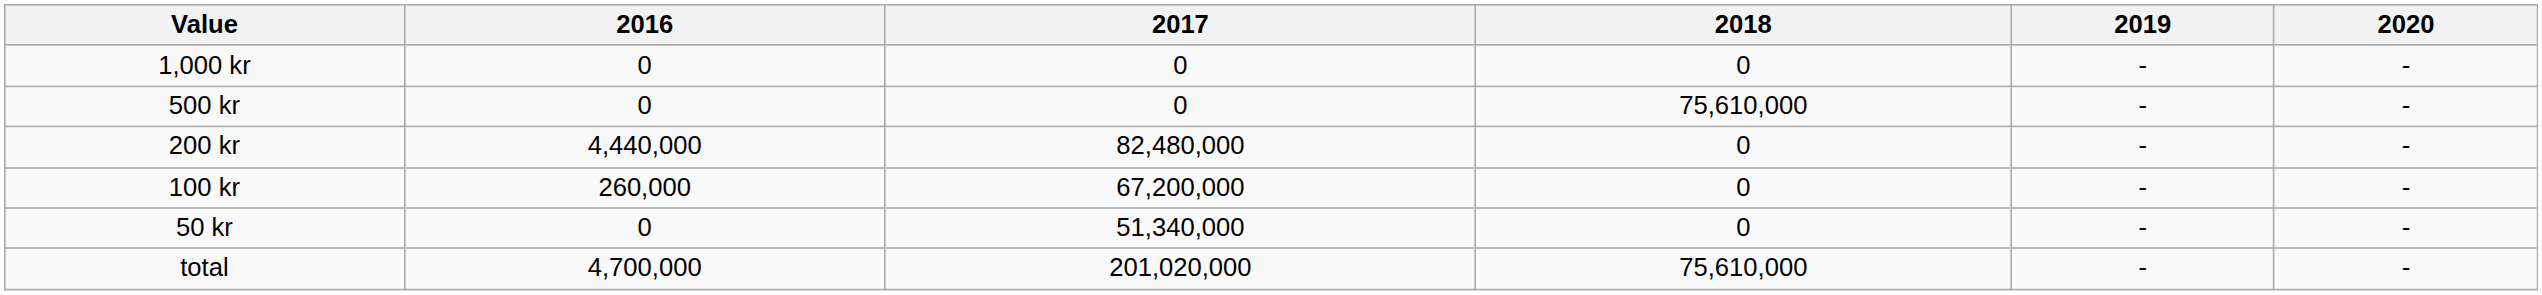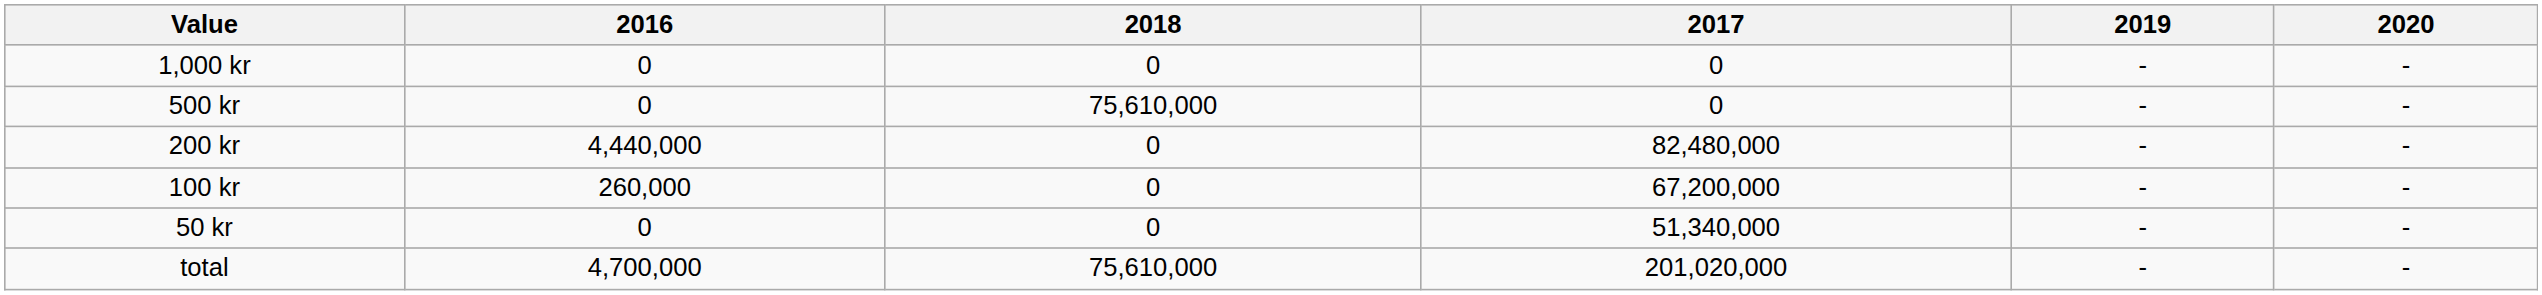columns swapped: 2017 <-> 2018
